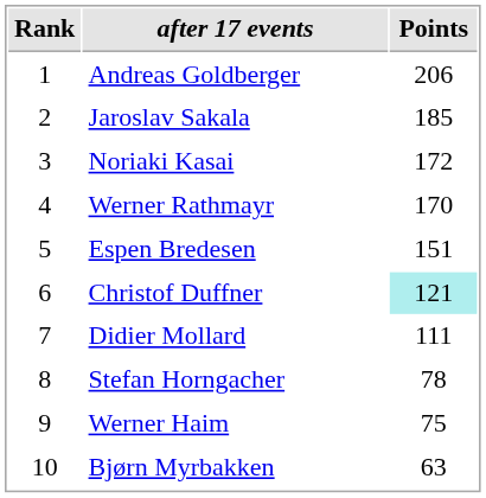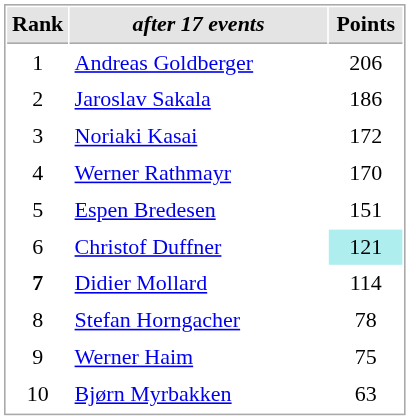Jaroslav Sakala | Points: 185 -> 186
Didier Mollard | Rank: normal -> bold
Didier Mollard | Points: 111 -> 114
